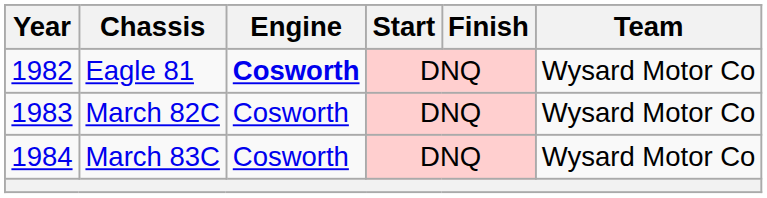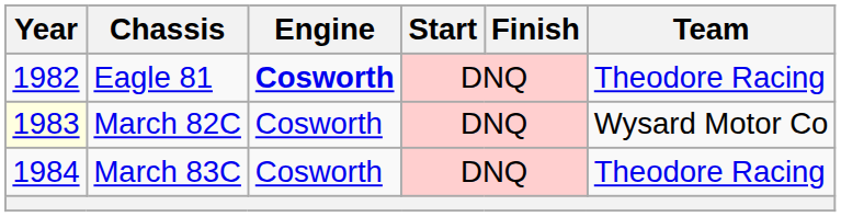Eagle 81 | Team: Wysard Motor Co -> Theodore Racing
March 82C | Year: no background -> lightyellow background
March 83C | Team: Wysard Motor Co -> Theodore Racing
